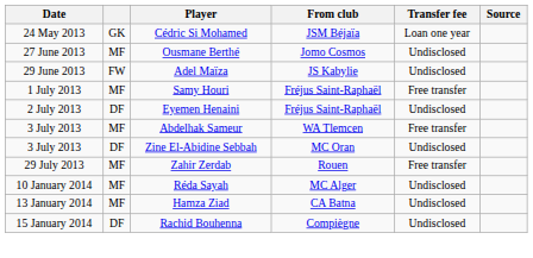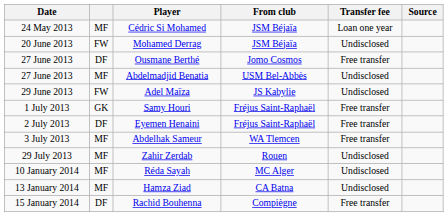Cédric Si Mohamed | column 2: GK -> MF
+ row: 20 June 2013 | FW | Mohamed Derrag | JSM Béjaïa | Undisclosed
Ousmane Berthé | column 2: MF -> DF
Ousmane Berthé | Transfer fee: Undisclosed -> Free transfer
+ row: 27 June 2013 | MF | Abdelmadjid Benatia | USM Bel-Abbès | Undisclosed
Samy Houri | column 2: MF -> GK
Eyemen Henaini | Transfer fee: Undisclosed -> Free transfer
- row: 3 July 2013 | DF | Zine El-Abidine Sebbah | MC Oran | Undisclosed
Zahir Zerdab | Transfer fee: Free transfer -> Undisclosed
Rachid Bouhenna | Transfer fee: Undisclosed -> Free transfer
